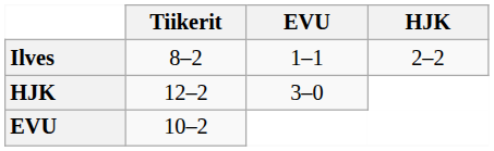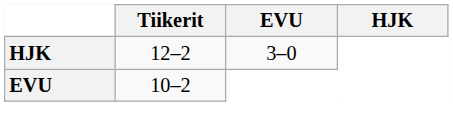- row: Ilves | 8–2 | 1–1 | 2–2
